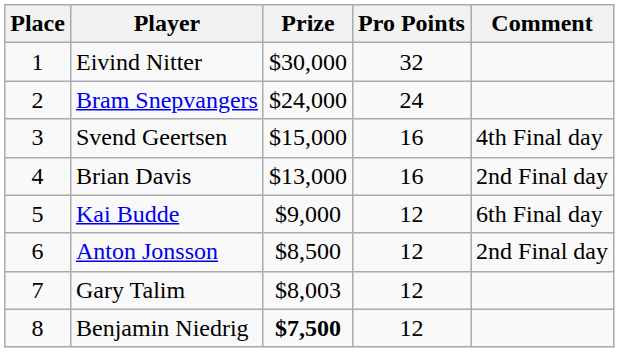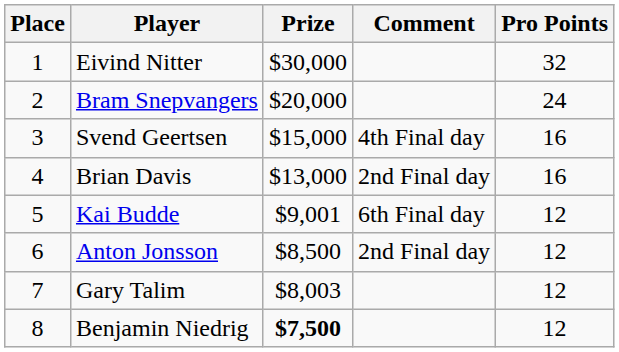columns swapped: Pro Points <-> Comment
Bram Snepvangers | Prize: $24,000 -> $20,000
Kai Budde | Prize: $9,000 -> $9,001
